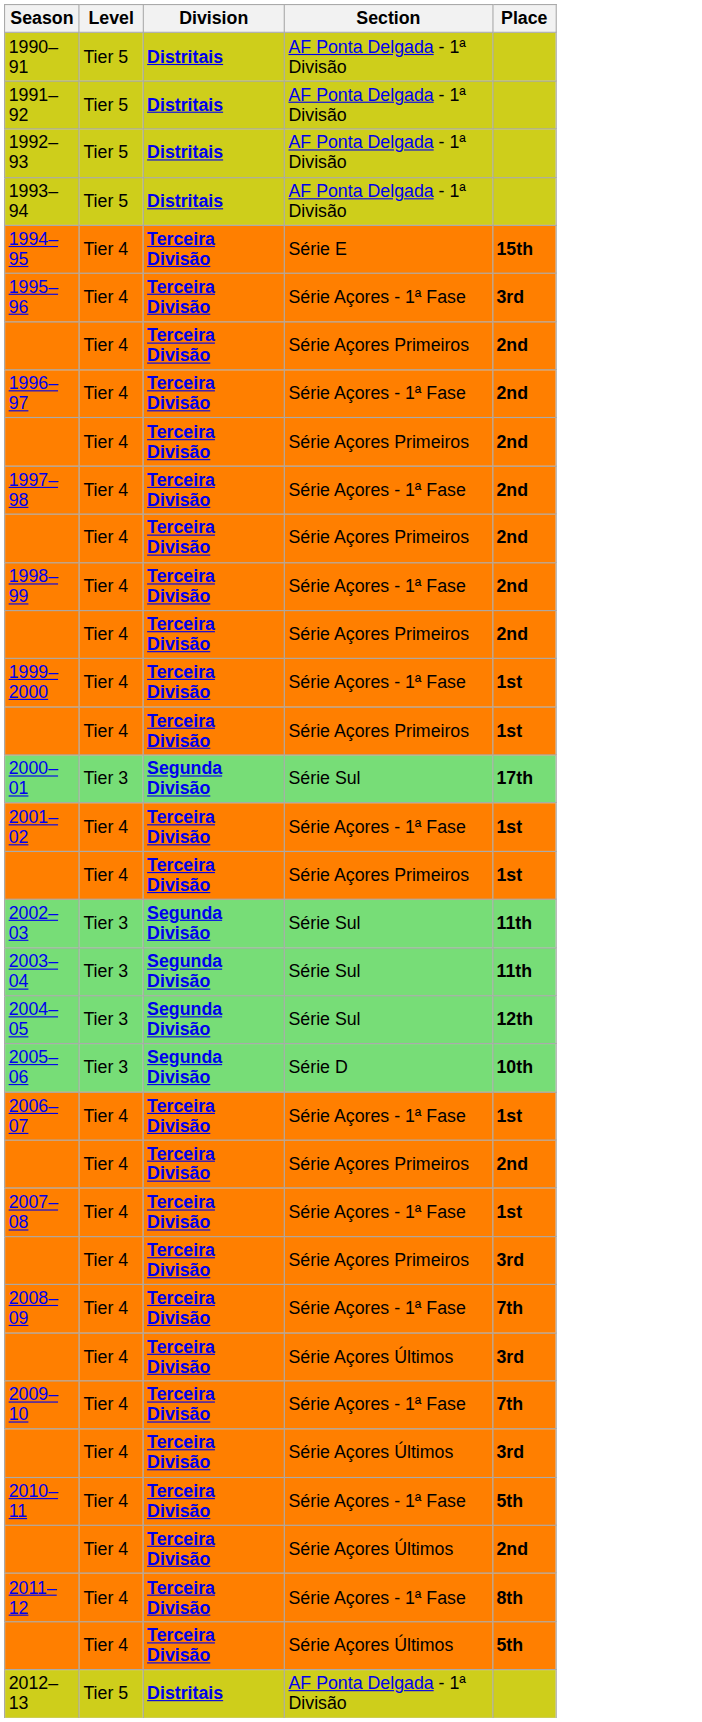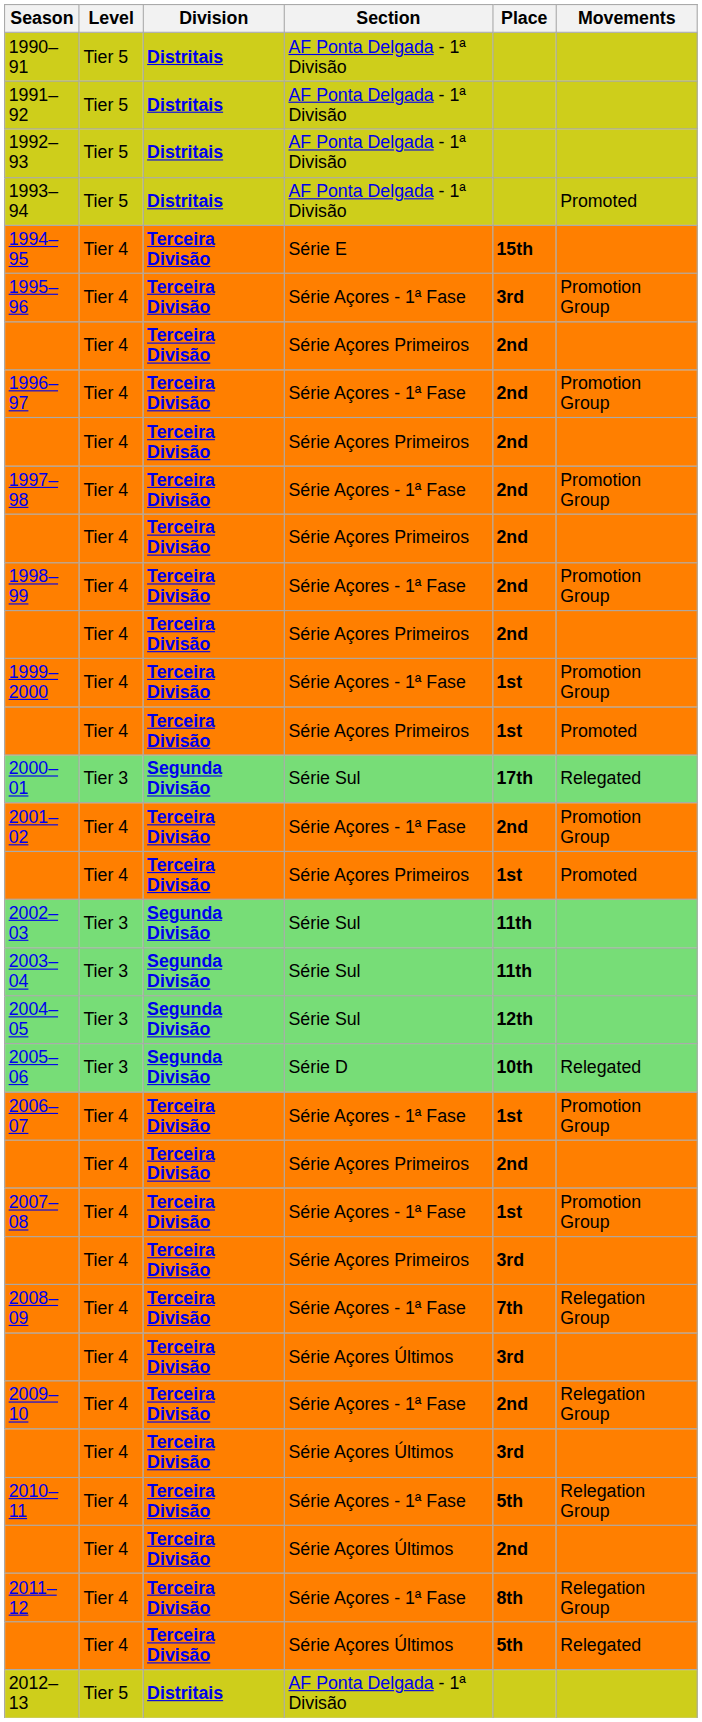+ column: Movements | Promoted | Promotion Group | Promotion Group | Promotion Group | Promotion Group | Promotion Group | Promoted | Relegated | Promotion Group | Promoted | Relegated | Promotion Group | Promotion Group | Relegation Group | Relegation Group | Relegation Group | Relegation Group | Relegated
2001–02 | Place: 1st -> 2nd
2009–10 | Place: 7th -> 2nd
